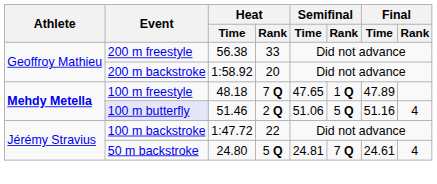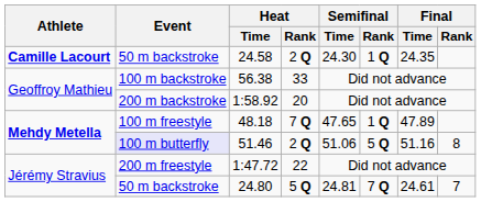+ row: Camille Lacourt | 50 m backstroke | 24.58 | 2 Q | 24.30 | 1 Q | 24.35
56.38 | Event: 200 m freestyle -> 100 m backstroke
51.46 | Final / Rank: 4 -> 8
1:47.72 | Event: 100 m backstroke -> 200 m freestyle
24.80 | Final / Rank: 4 -> 7
